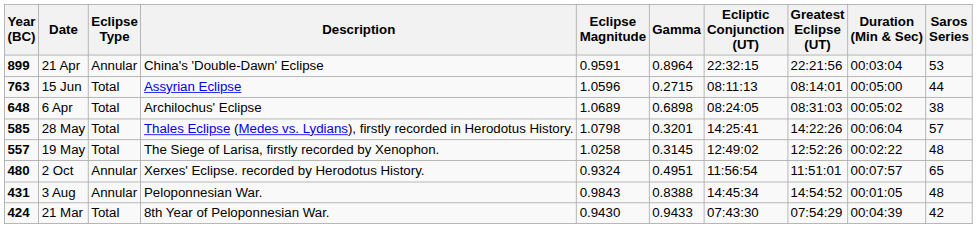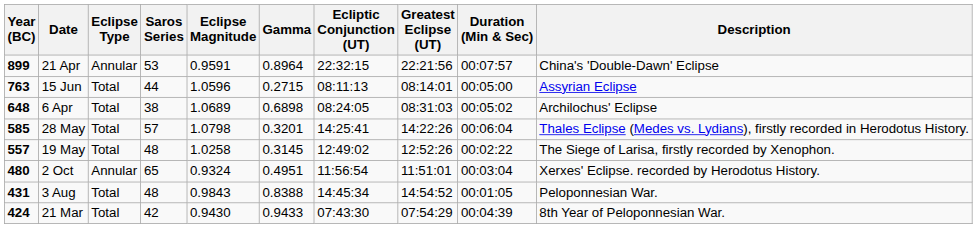columns swapped: Saros Series <-> Description
21 Apr | Duration (Min & Sec): 00:03:04 -> 00:07:57
2 Oct | Duration (Min & Sec): 00:07:57 -> 00:03:04
3 Aug | Eclipse Type: Annular -> Total
